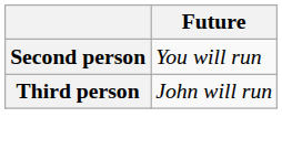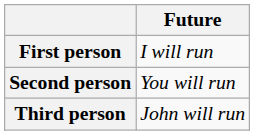+ row: First person | I will run
